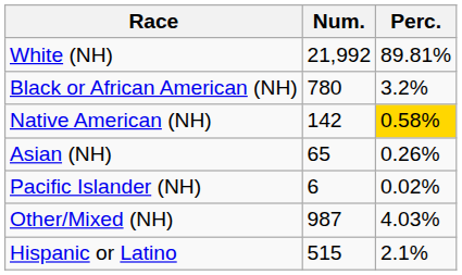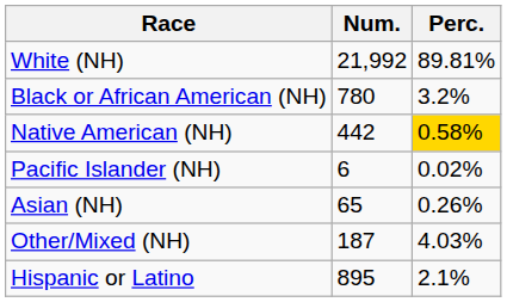Native American (NH) | Num.: 142 -> 442
rows swapped: Asian (NH) <-> Pacific Islander (NH)
Other/Mixed (NH) | Num.: 987 -> 187
Hispanic or Latino | Num.: 515 -> 895
